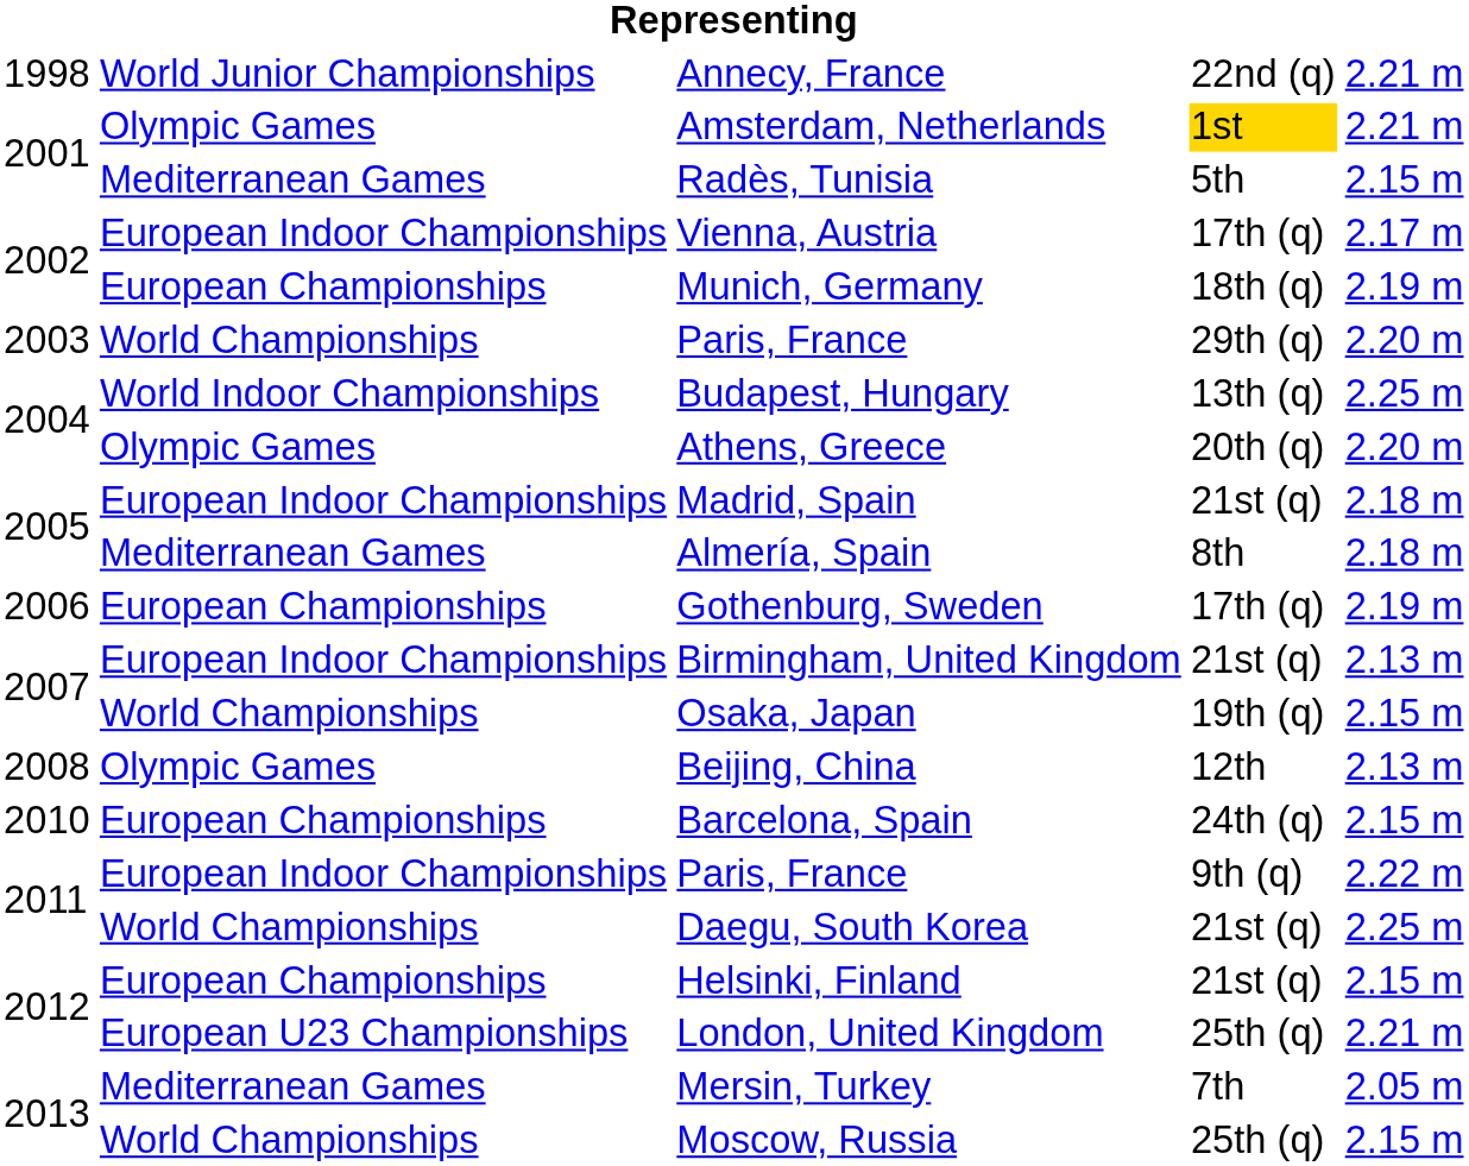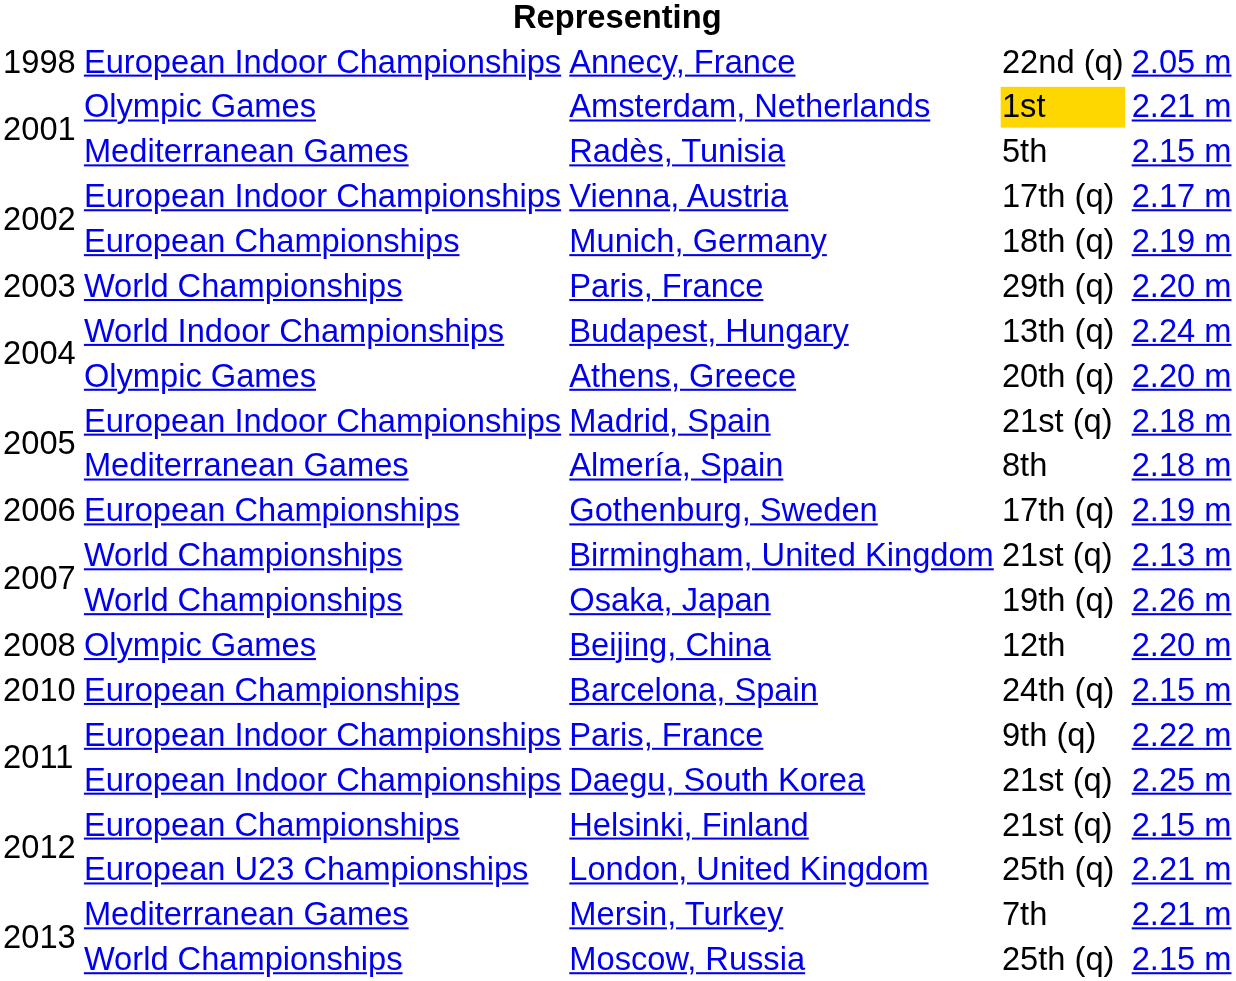Annecy, France | column 2: World Junior Championships -> European Indoor Championships
Annecy, France | column 5: 2.21 m -> 2.05 m
Budapest, Hungary | column 5: 2.25 m -> 2.24 m
Birmingham, United Kingdom | column 2: European Indoor Championships -> World Championships
Osaka, Japan | column 5: 2.15 m -> 2.26 m
Beijing, China | column 5: 2.13 m -> 2.20 m
Daegu, South Korea | column 2: World Championships -> European Indoor Championships
Mersin, Turkey | column 5: 2.05 m -> 2.21 m
